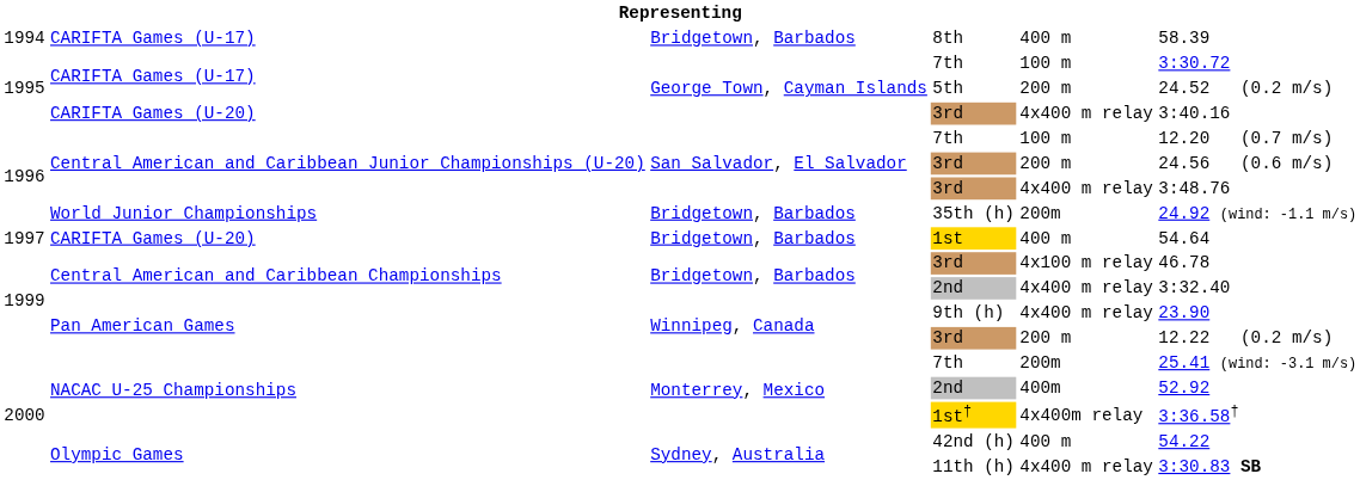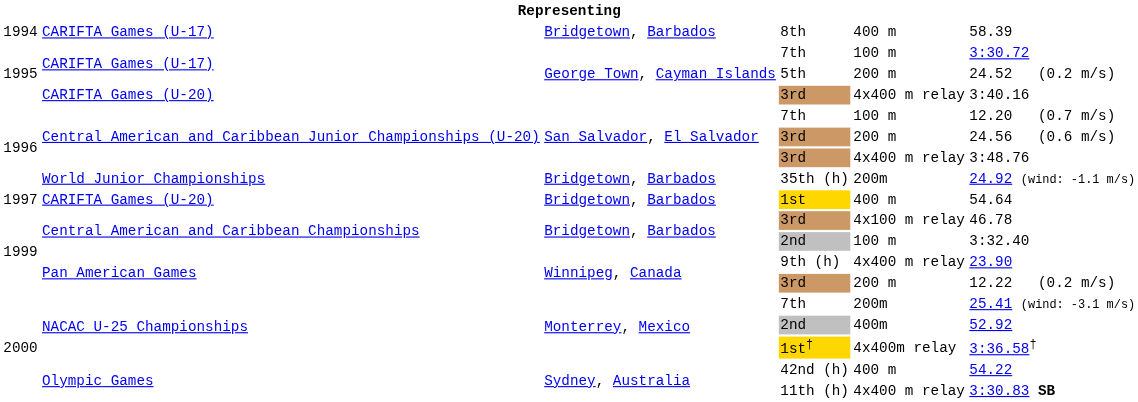Central American and Caribbean Championships / 2nd | column 5: 4x400 m relay -> 100 m
